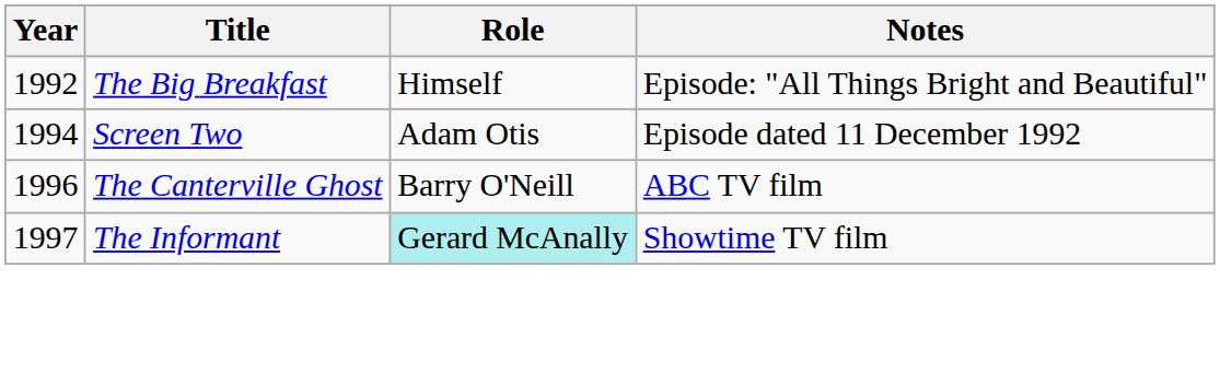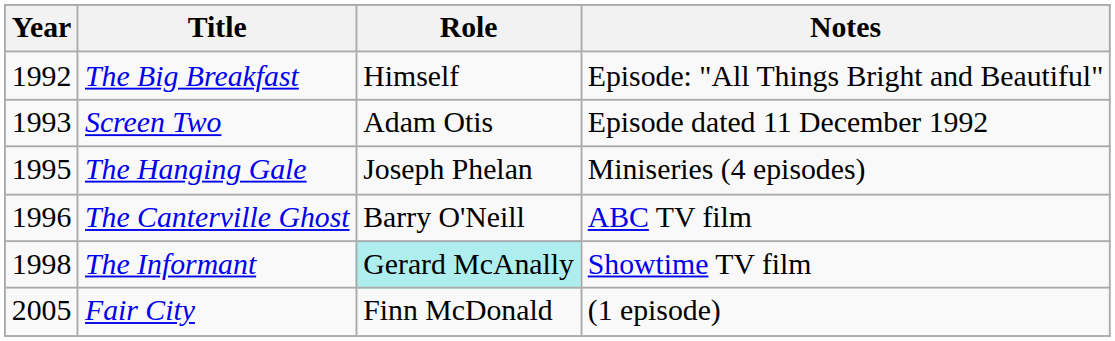Screen Two | Year: 1994 -> 1993
+ row: 1995 | The Hanging Gale | Joseph Phelan | Miniseries (4 episodes)
The Informant | Year: 1997 -> 1998
+ row: 2005 | Fair City | Finn McDonald | (1 episode)
